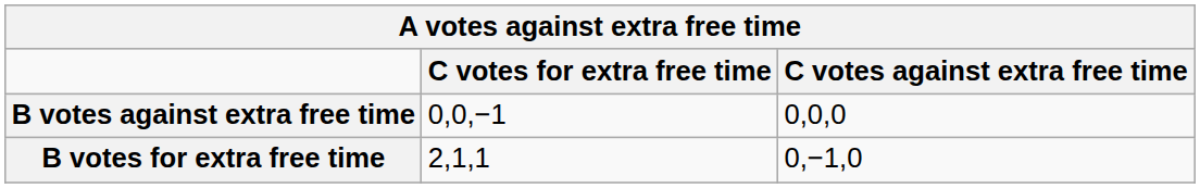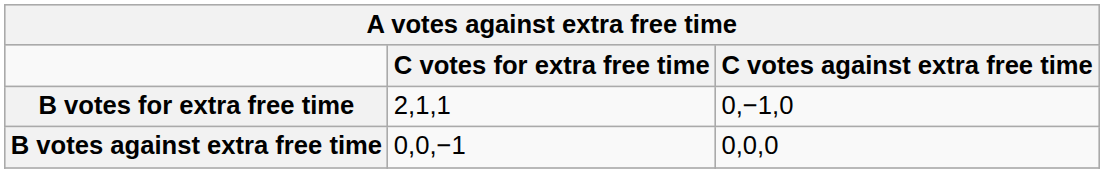rows swapped: B votes for extra free time <-> B votes against extra free time
